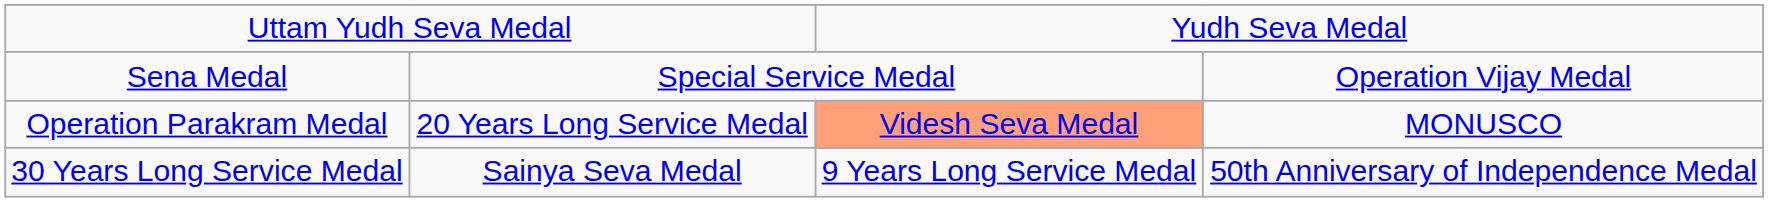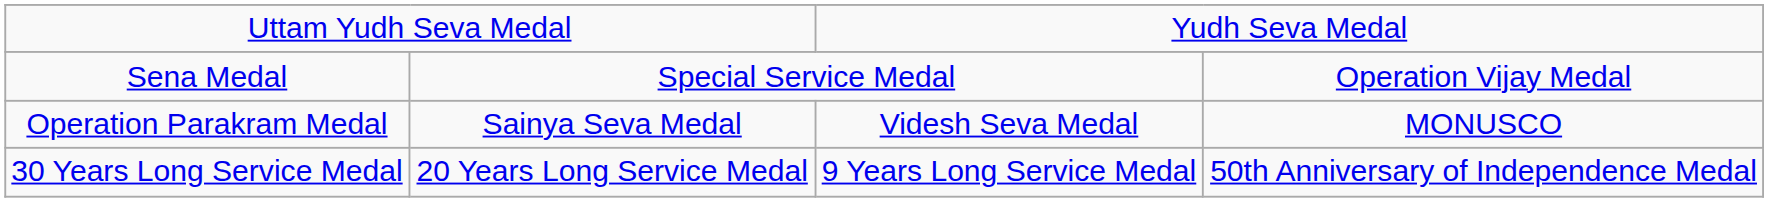Operation Parakram Medal | column 2: 20 Years Long Service Medal -> Sainya Seva Medal
Operation Parakram Medal | column 3: lightsalmon background -> no background
30 Years Long Service Medal | column 2: Sainya Seva Medal -> 20 Years Long Service Medal
